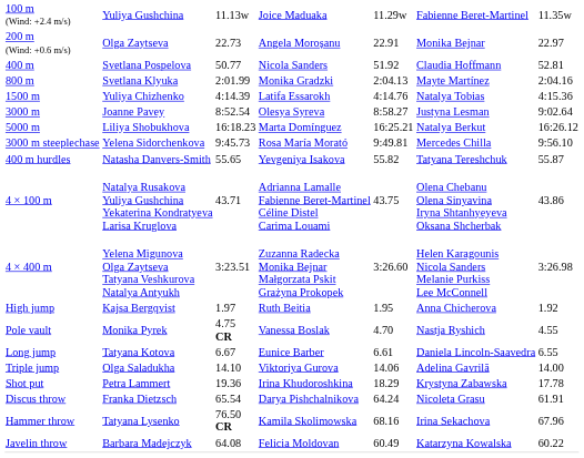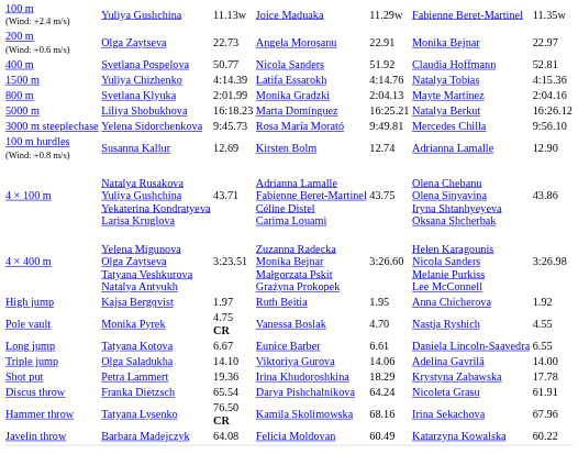rows swapped: 800 m <-> 1500 m
- row: 3000 m | Joanne Pavey | 8:52.54 | Olesya Syreva | 8:58.27 | Justyna Lesman | 9:02.64
+ row: 100 m hurdles (Wind: +0.8 m/s) | Susanna Kallur | 12.69 | Kirsten Bolm | 12.74 | Adrianna Lamalle | 12.90
- row: 400 m hurdles | Natasha Danvers-Smith | 55.65 | Yevgeniya Isakova | 55.82 | Tatyana Tereshchuk | 55.87
